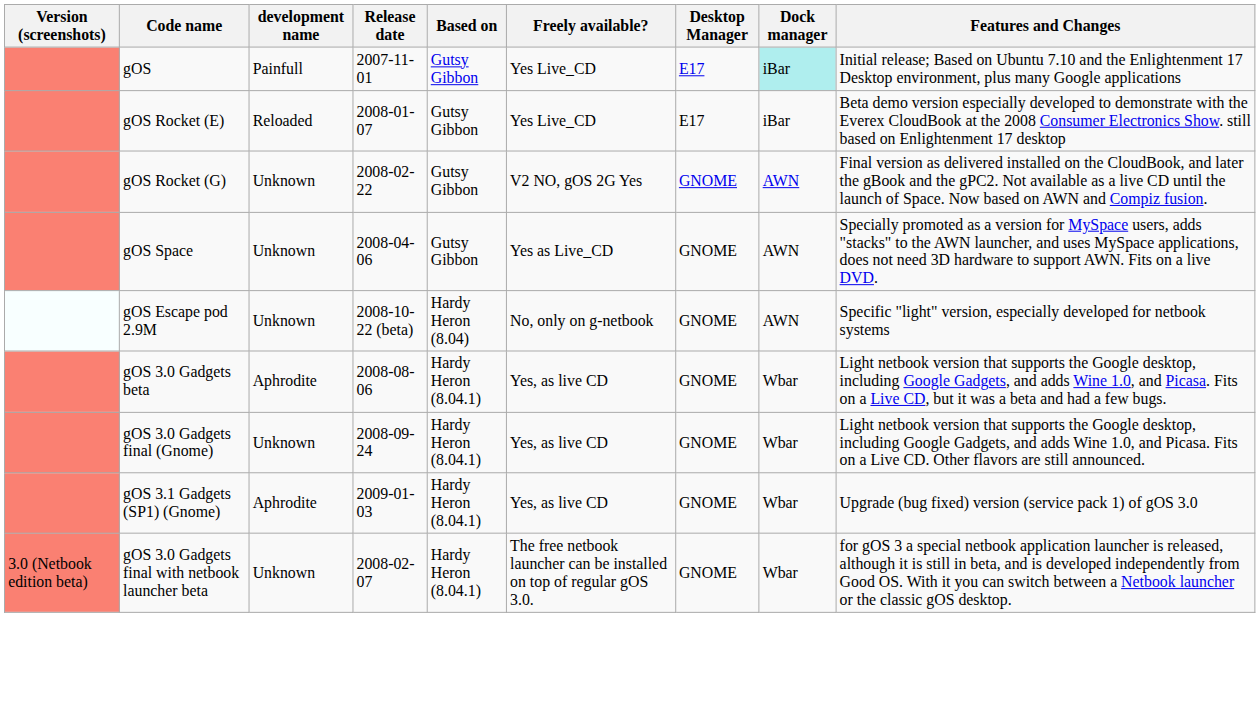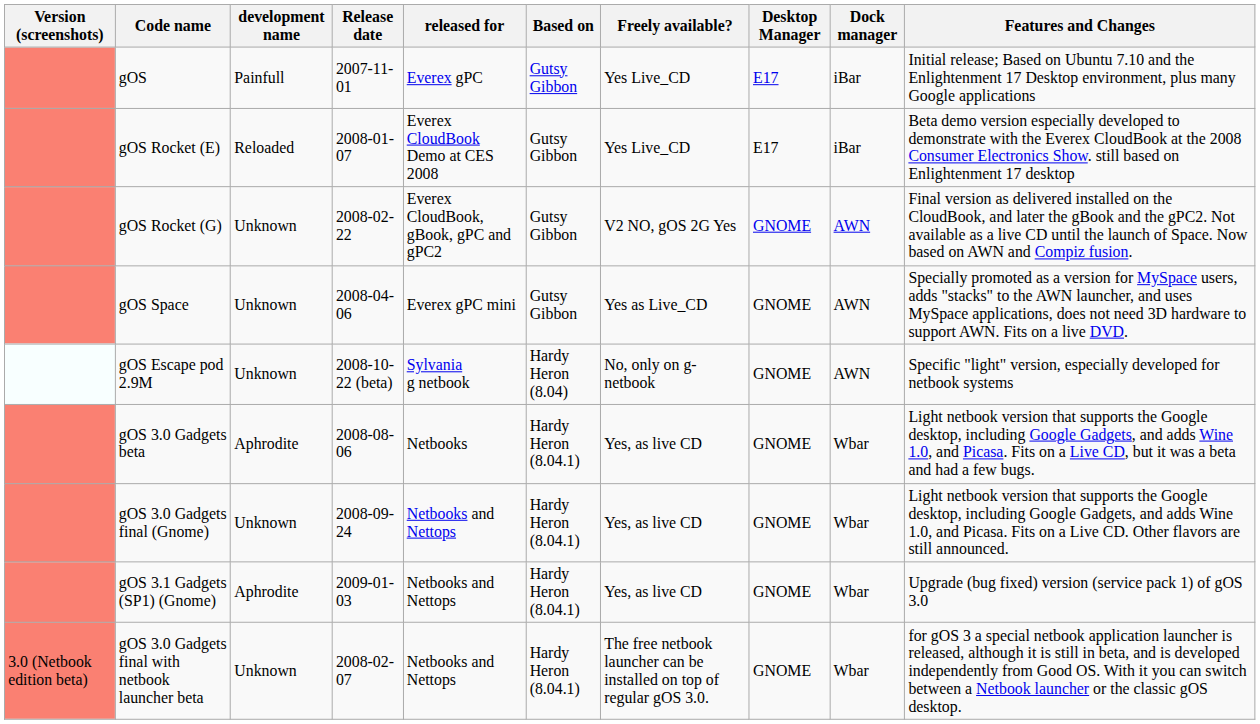+ column: released for | Everex gPC | Everex CloudBook Demo at CES 2008 | Everex CloudBook, gBook, gPC and gPC2 | Everex gPC mini | Sylvania g netbook | Netbooks | Netbooks and Nettops | Netbooks and Nettops | Netbooks and Nettops
gOS | Dock manager: paleturquoise background -> no background
